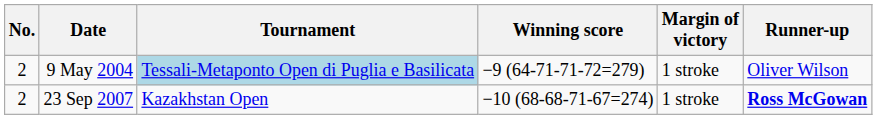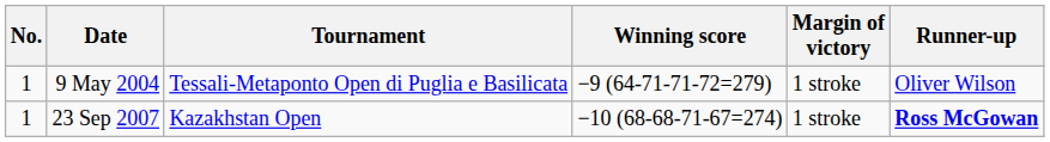9 May 2004 | No.: 2 -> 1
9 May 2004 | Tournament: lightblue background -> no background
23 Sep 2007 | No.: 2 -> 1
